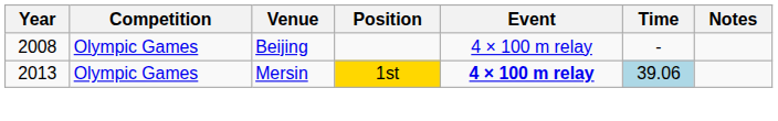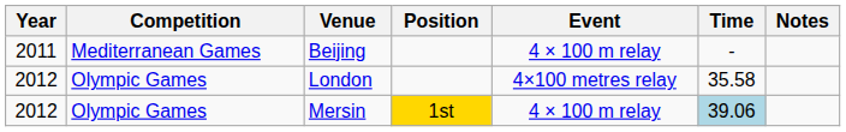Beijing | Year: 2008 -> 2011
Beijing | Competition: Olympic Games -> Mediterranean Games
+ row: 2012 | Olympic Games | London | 4×100 metres relay | 35.58
Mersin | Year: 2013 -> 2012
Mersin | Event: bold -> normal
